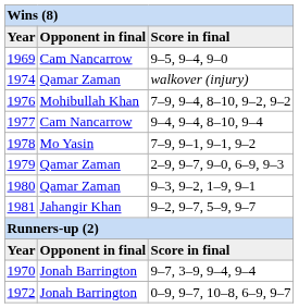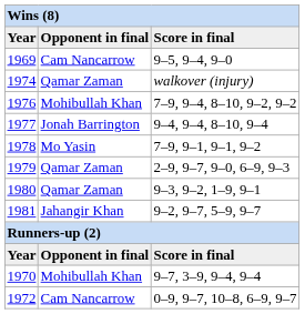1977 | column 2: Cam Nancarrow -> Jonah Barrington
1970 | column 2: Jonah Barrington -> Mohibullah Khan
1972 | column 2: Jonah Barrington -> Cam Nancarrow
